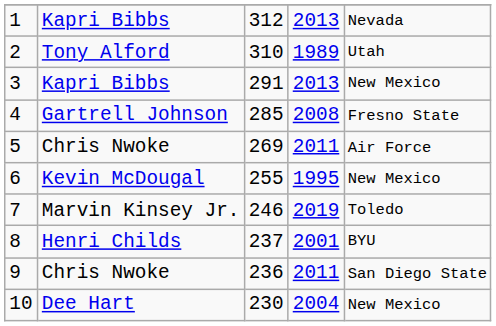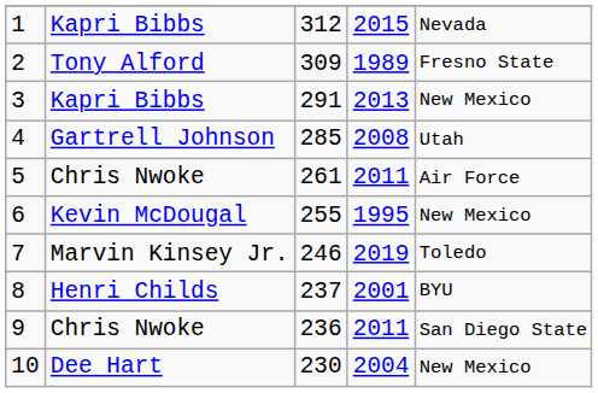1 | column 4: 2013 -> 2015
2 | column 3: 310 -> 309
2 | column 5: Utah -> Fresno State
4 | column 5: Fresno State -> Utah
5 | column 3: 269 -> 261
